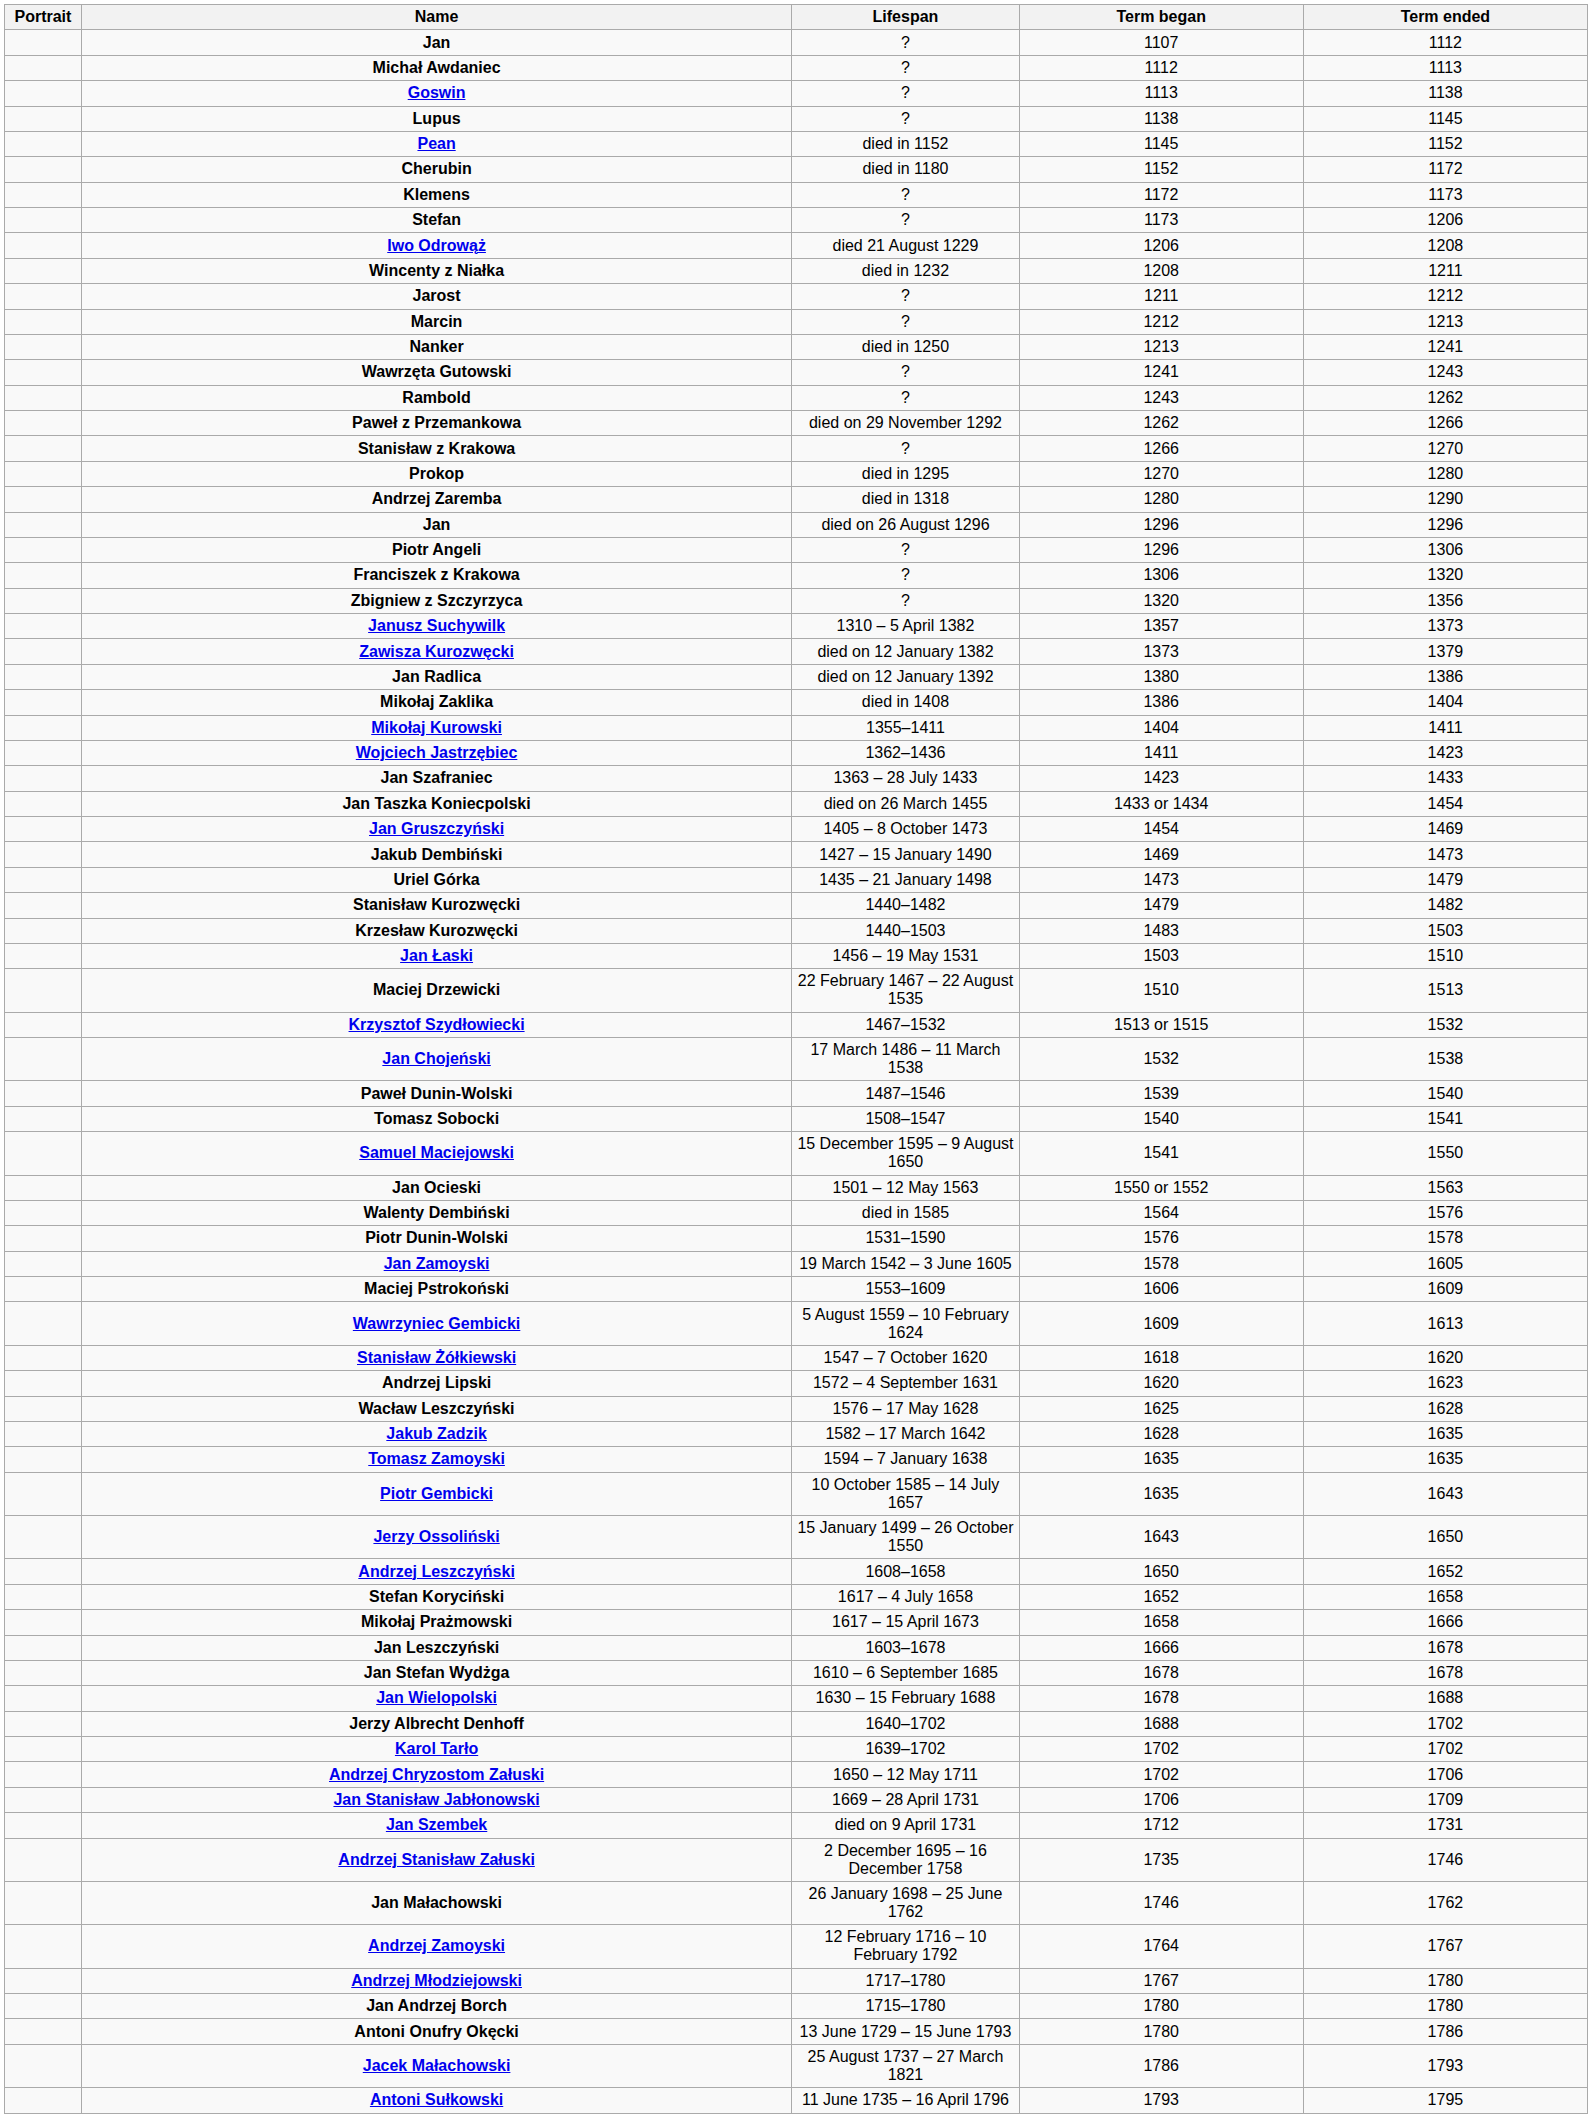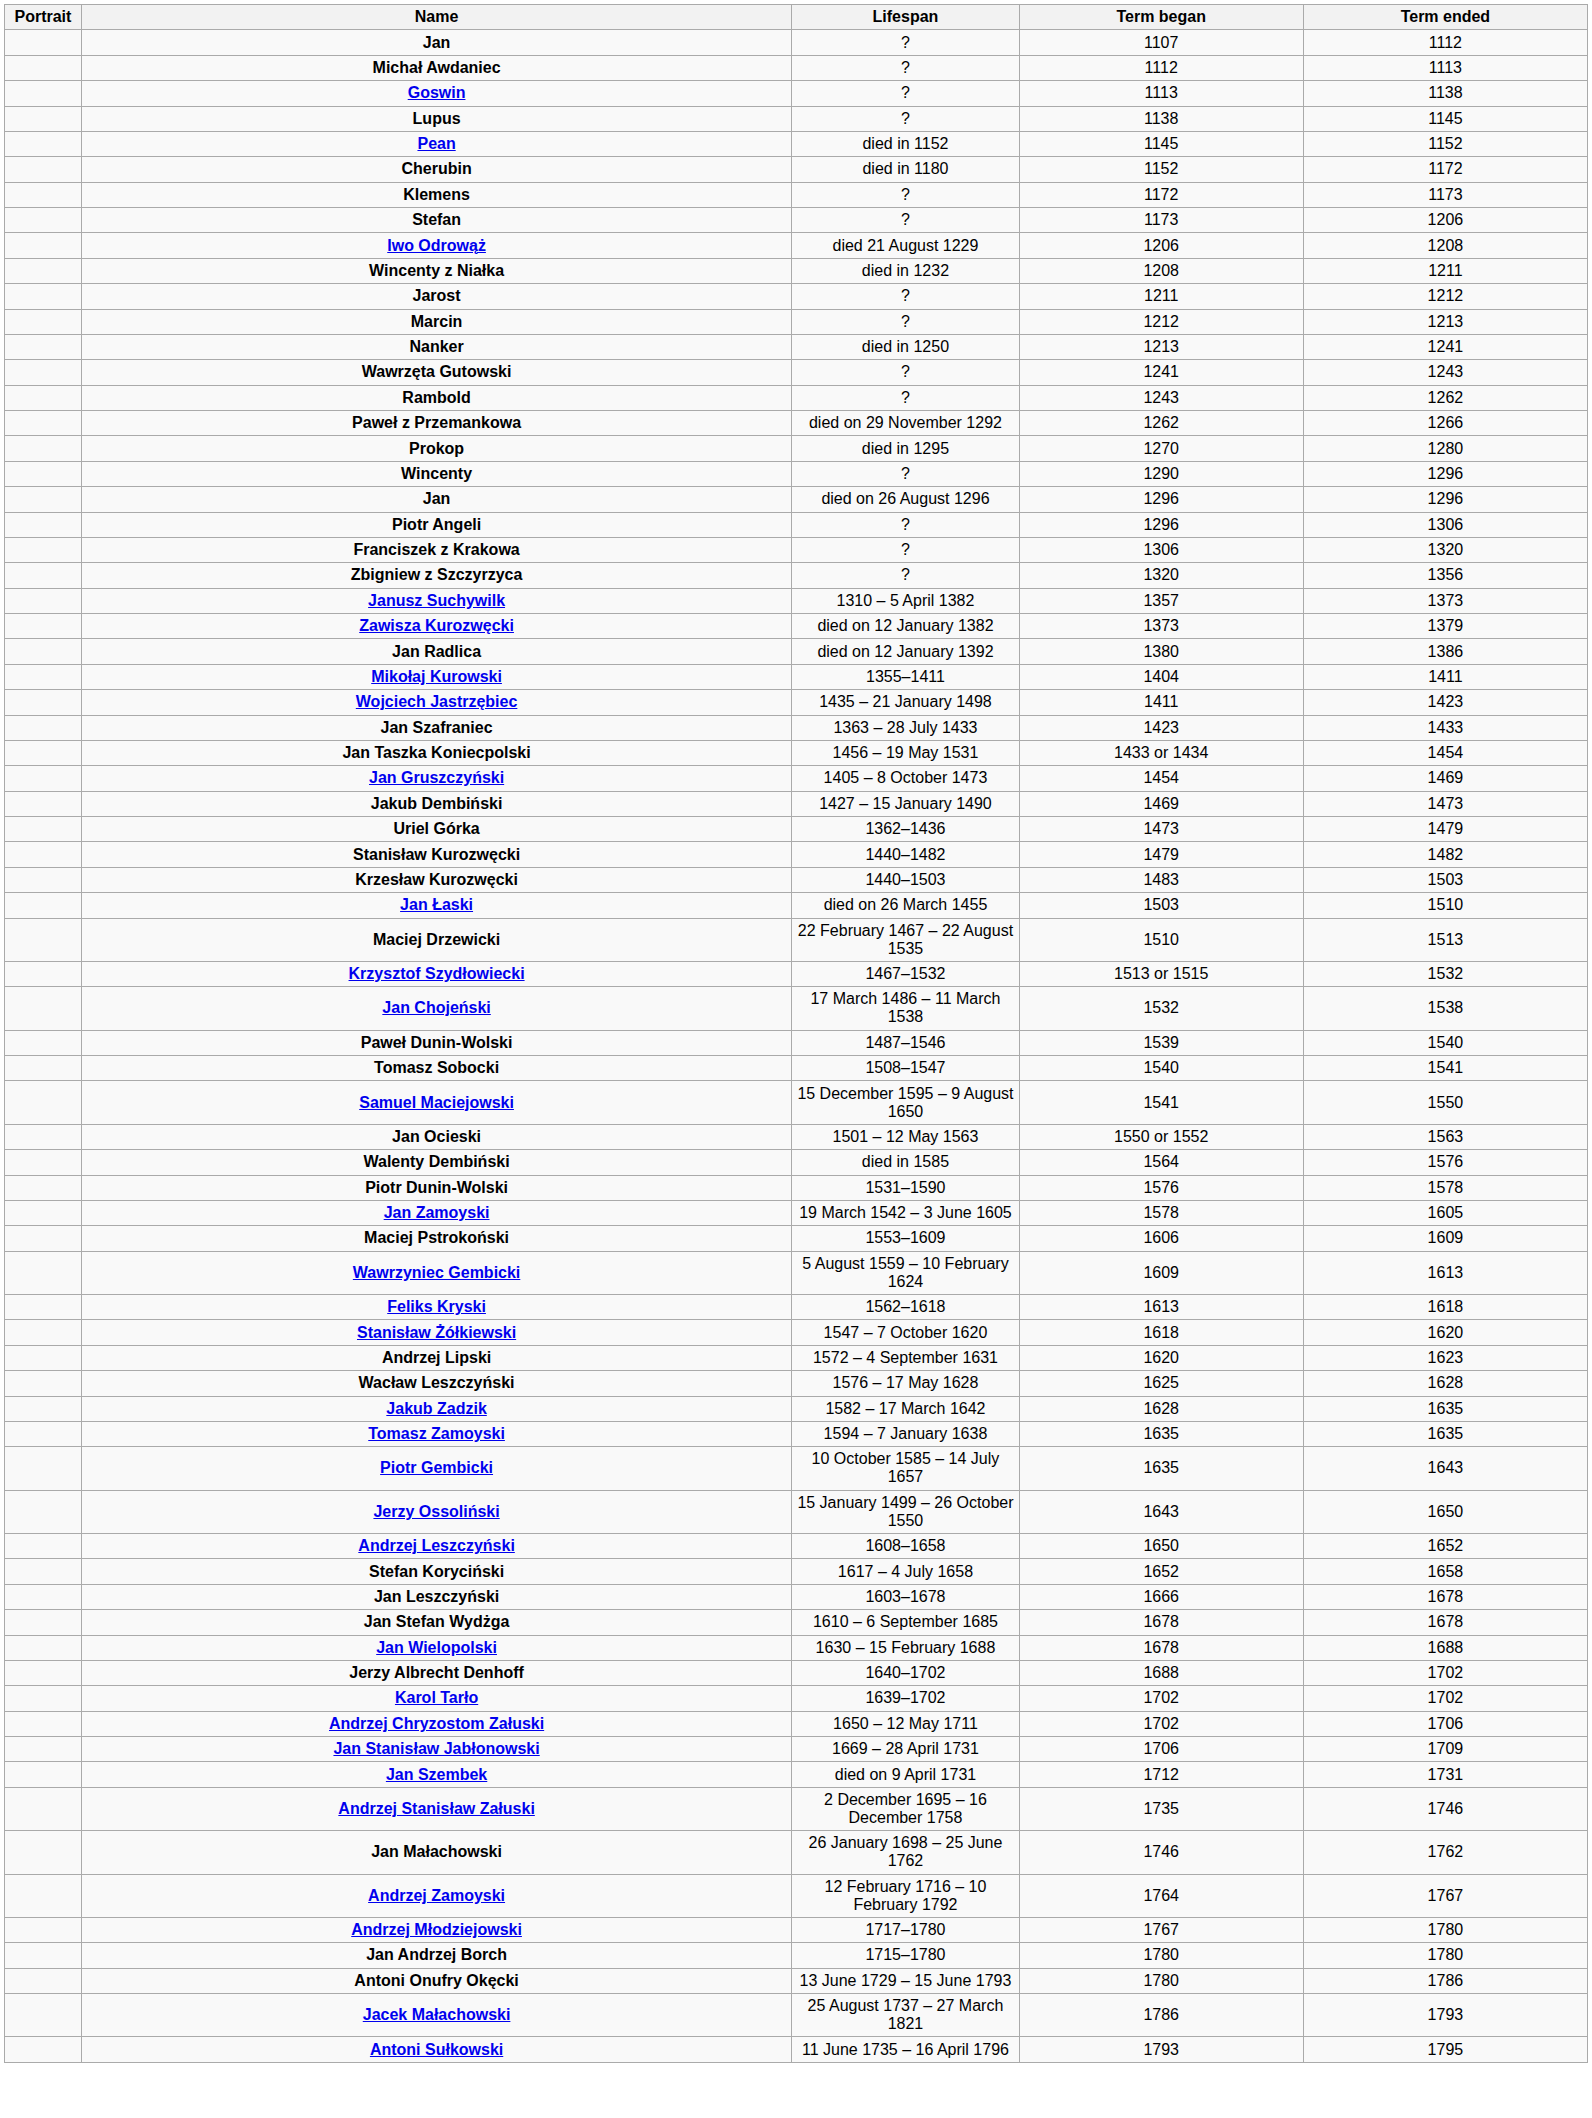- row: Stanisław z Krakowa | ? | 1266 | 1270
- row: Andrzej Zaremba | died in 1318 | 1280 | 1290
+ row: Wincenty | ? | 1290 | 1296
- row: Mikołaj Zaklika | died in 1408 | 1386 | 1404
Wojciech Jastrzębiec | Lifespan: 1362–1436 -> 1435 – 21 January 1498
Jan Taszka Koniecpolski | Lifespan: died on 26 March 1455 -> 1456 – 19 May 1531
Uriel Górka | Lifespan: 1435 – 21 January 1498 -> 1362–1436
Jan Łaski | Lifespan: 1456 – 19 May 1531 -> died on 26 March 1455
+ row: Feliks Kryski | 1562–1618 | 1613 | 1618
- row: Mikołaj Prażmowski | 1617 – 15 April 1673 | 1658 | 1666
